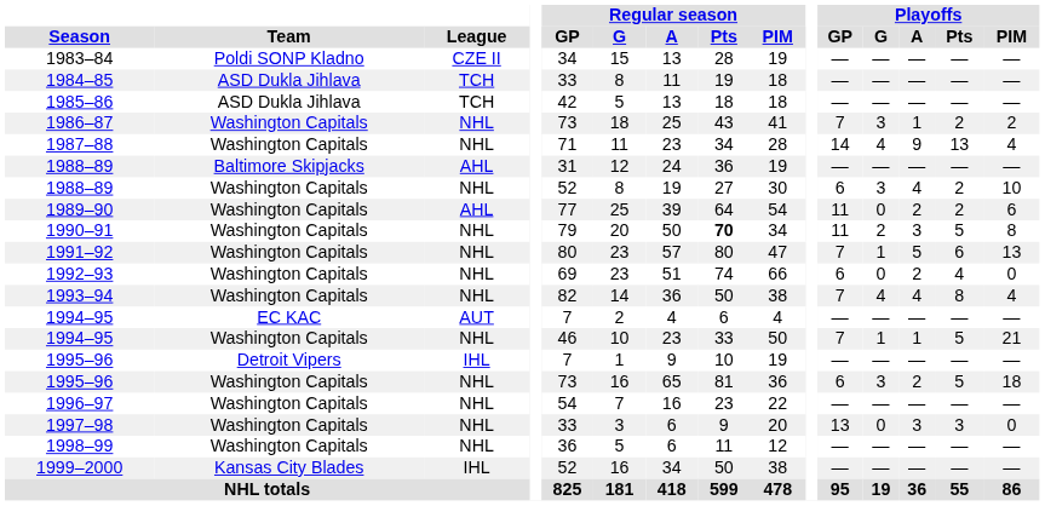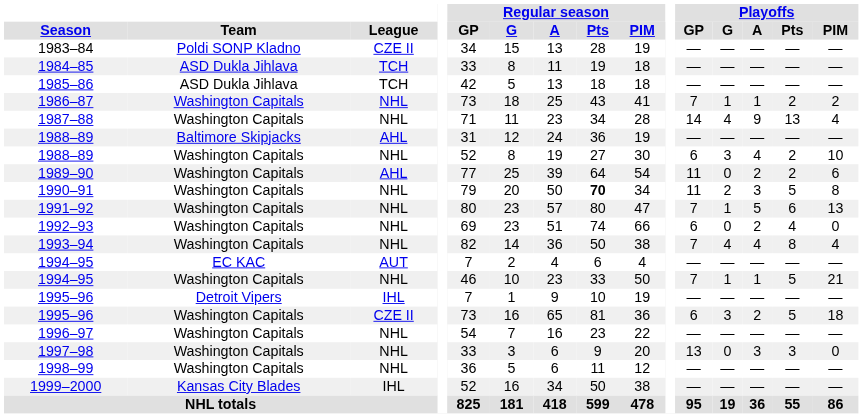1986–87 | Playoffs / G: 3 -> 1
1995–96 / Washington Capitals | League: NHL -> CZE II
